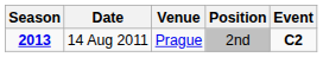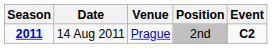14 Aug 2011 | Season: 2013 -> 2011
